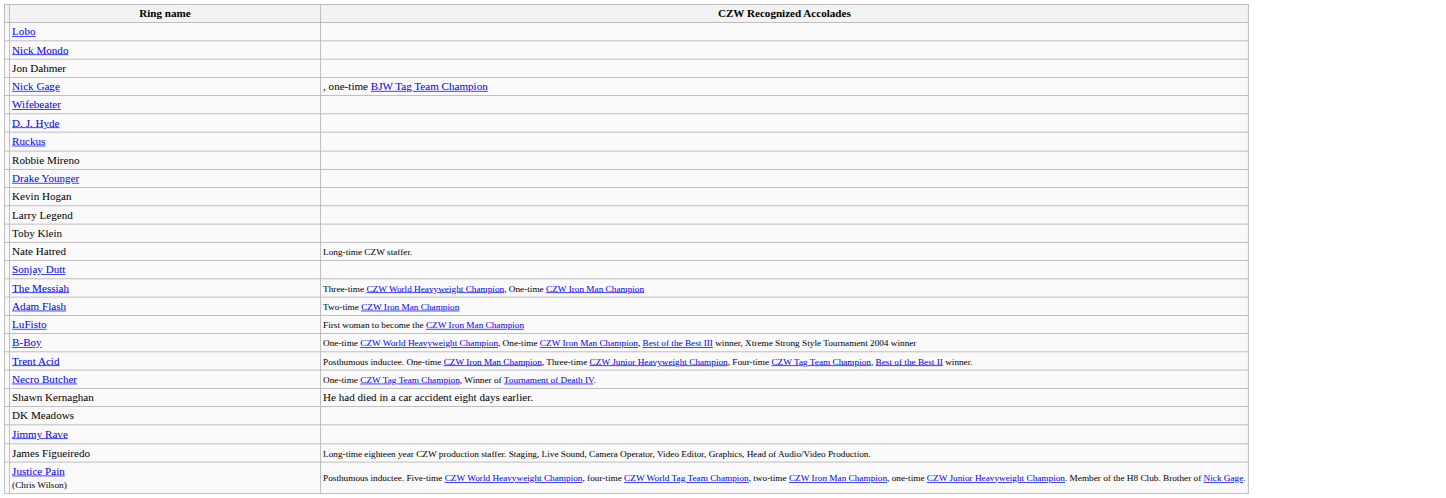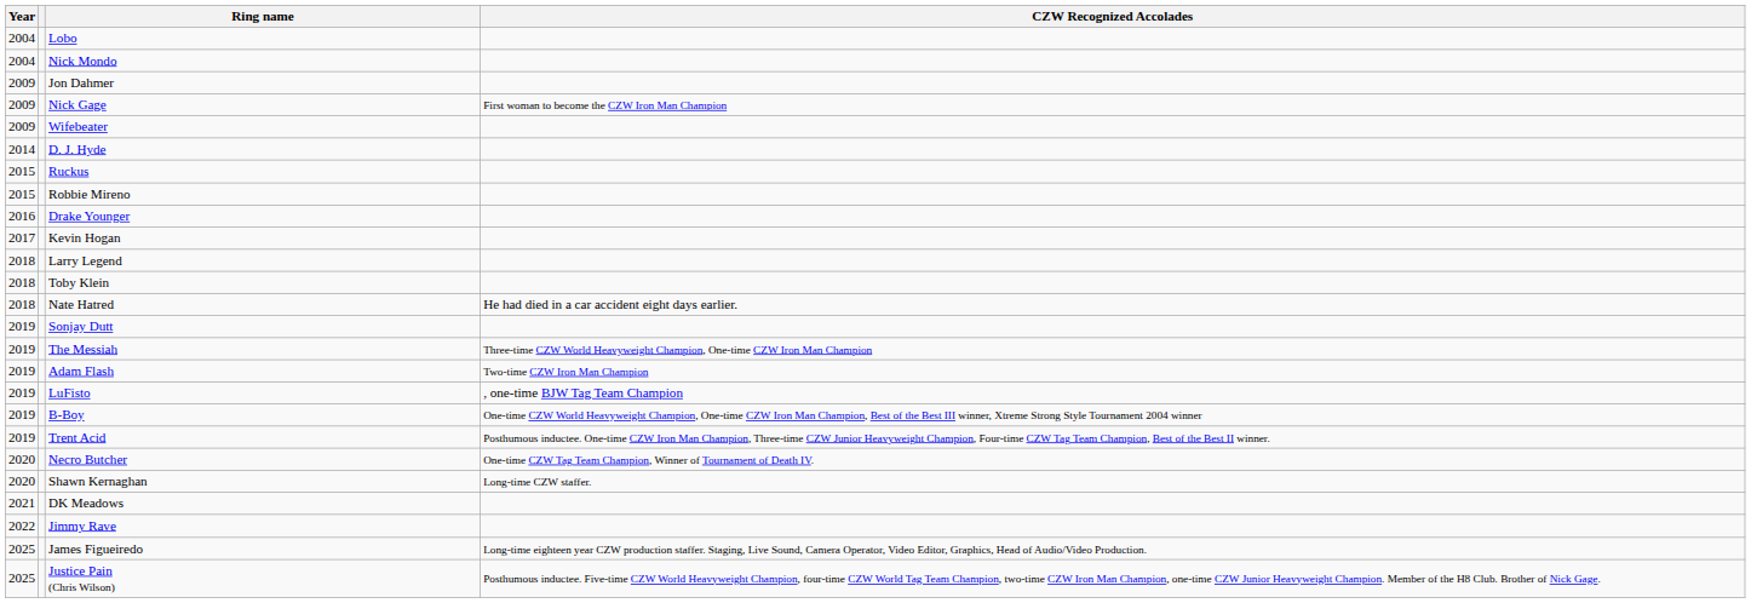+ column: Year | 2004 | 2004 | 2009 | 2009 | 2009 | 2014 | 2015 | 2015 | 2016 | 2017 | 2018 | 2018 | 2018 | 2019 | 2019 | 2019 | 2019 | 2019 | 2019 | 2020 | 2020 | 2021 | 2022 | 2025 | 2025
Nick Gage | CZW Recognized Accolades: , one-time BJW Tag Team Champion -> First woman to become the CZW Iron Man Champion
Nate Hatred | CZW Recognized Accolades: Long-time CZW staffer. -> He had died in a car accident eight days earlier.
LuFisto | CZW Recognized Accolades: First woman to become the CZW Iron Man Champion -> , one-time BJW Tag Team Champion
Shawn Kernaghan | CZW Recognized Accolades: He had died in a car accident eight days earlier. -> Long-time CZW staffer.
